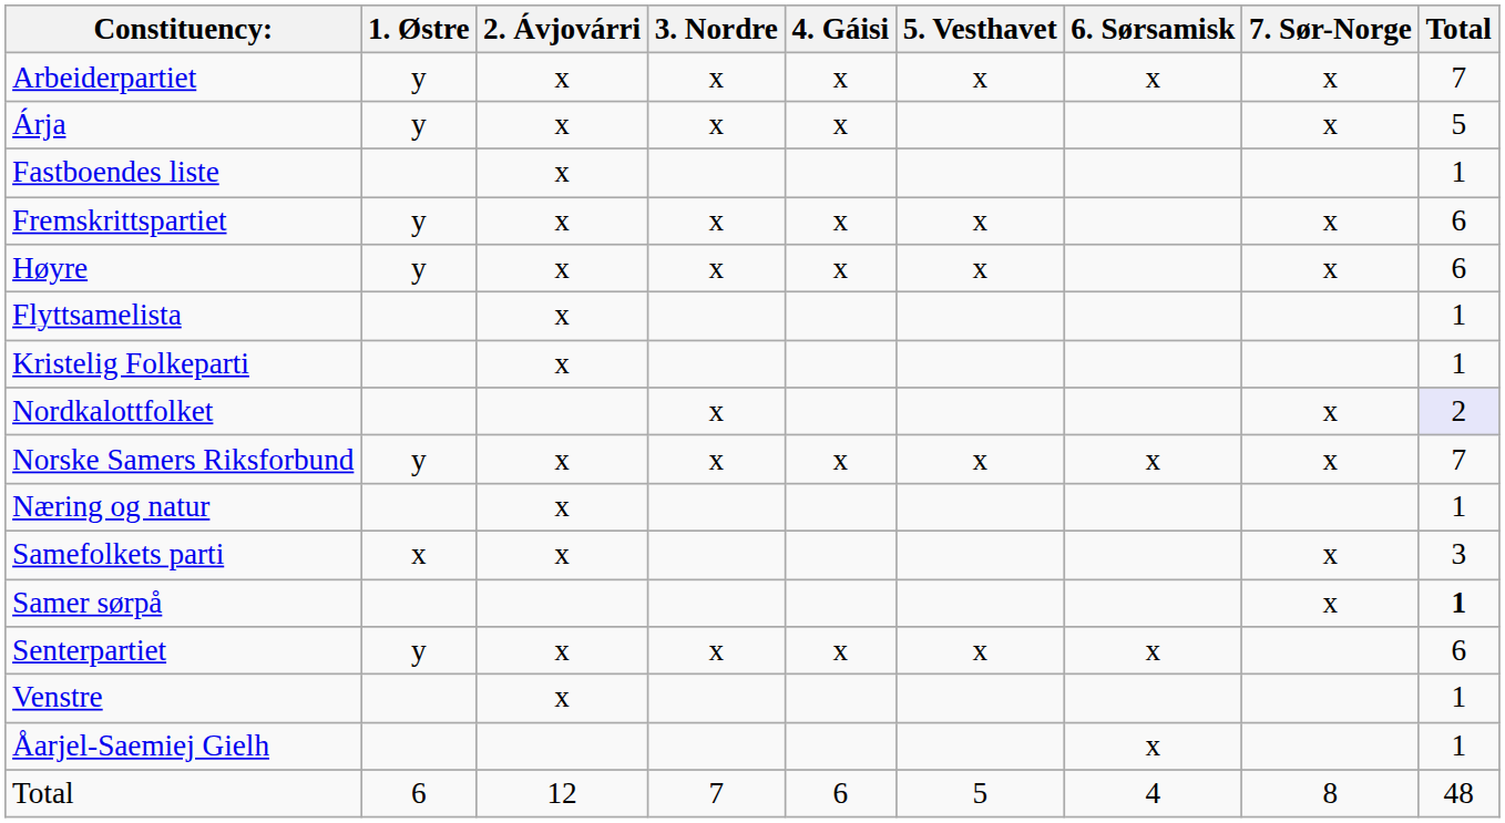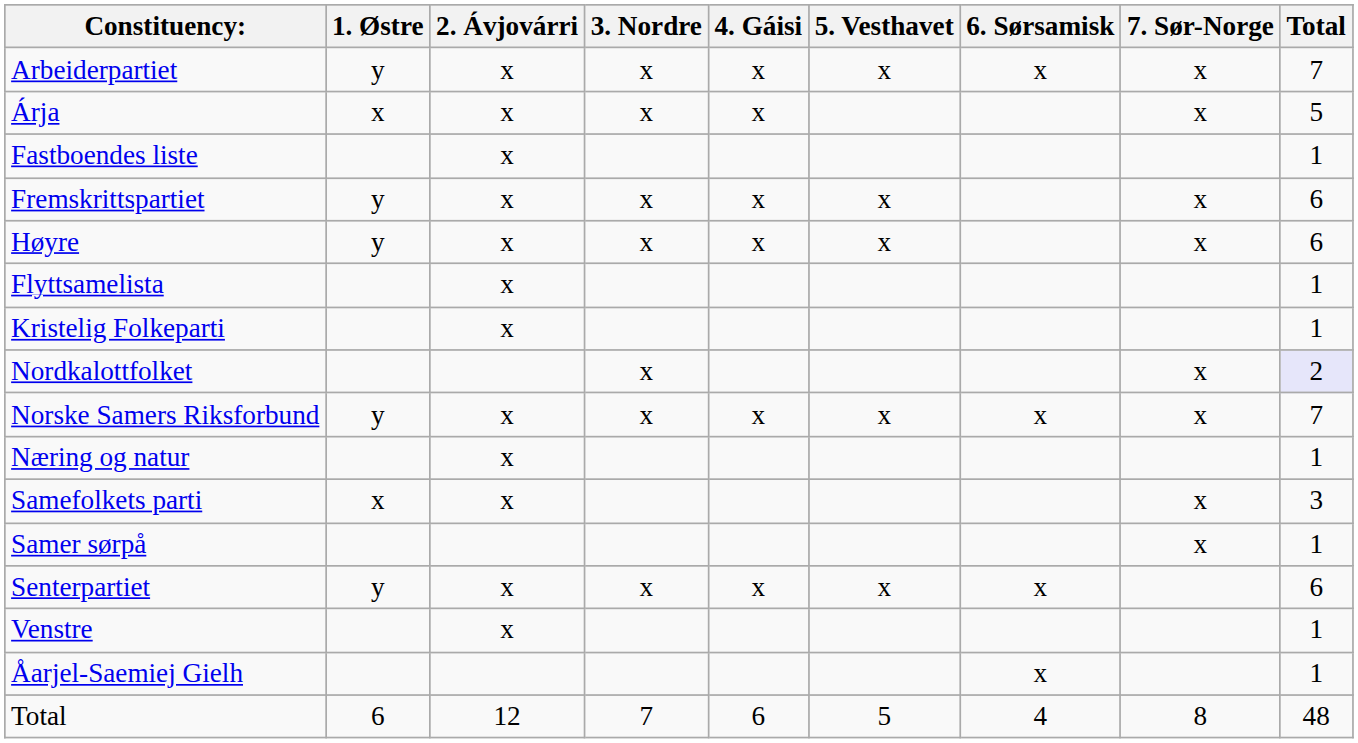Árja | 1. Østre: y -> x
Samer sørpå | Total: bold -> normal
